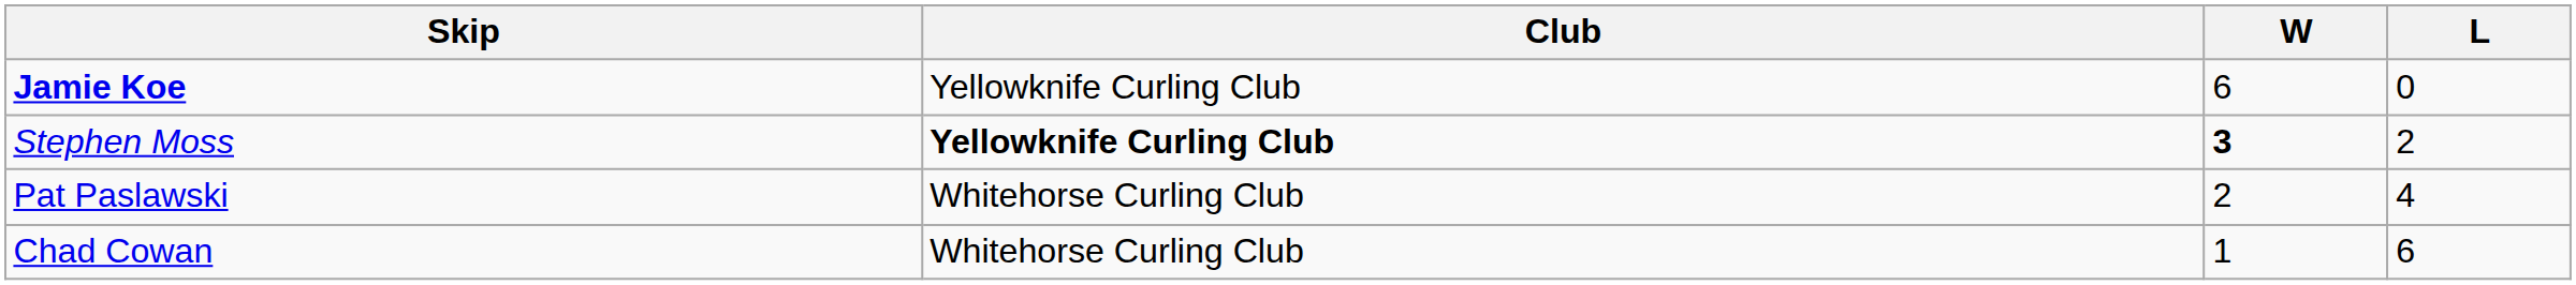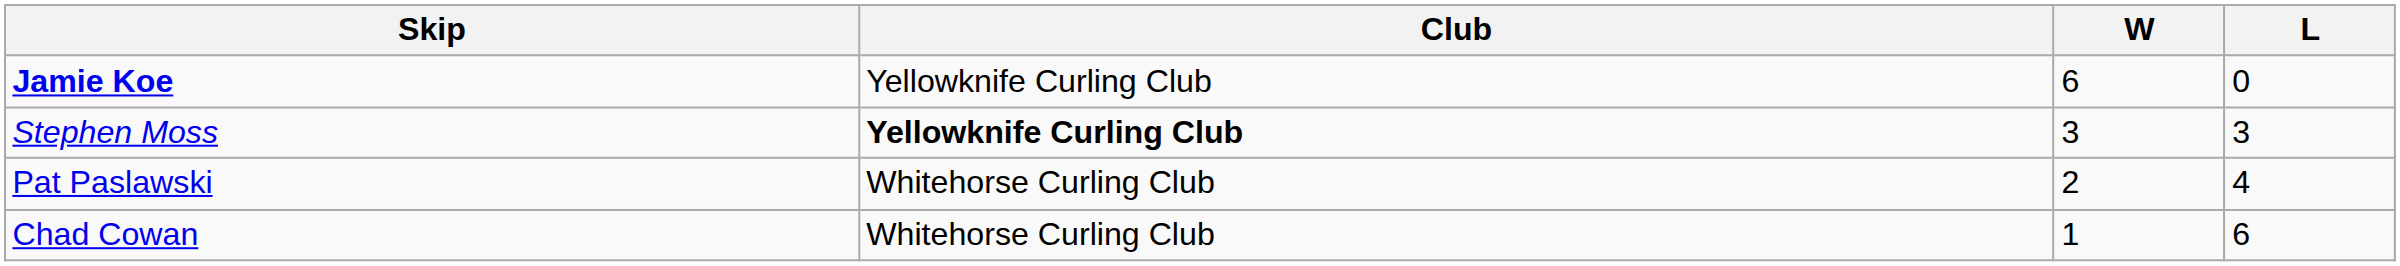Stephen Moss | W: bold -> normal
Stephen Moss | L: 2 -> 3
